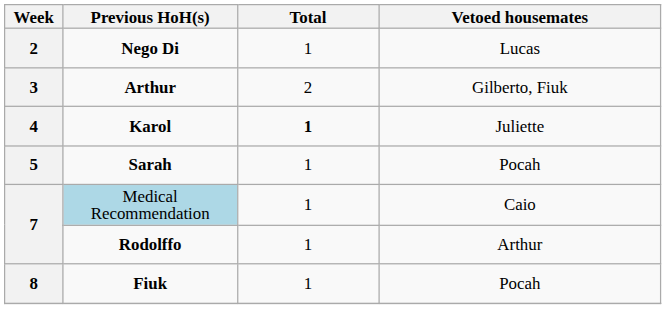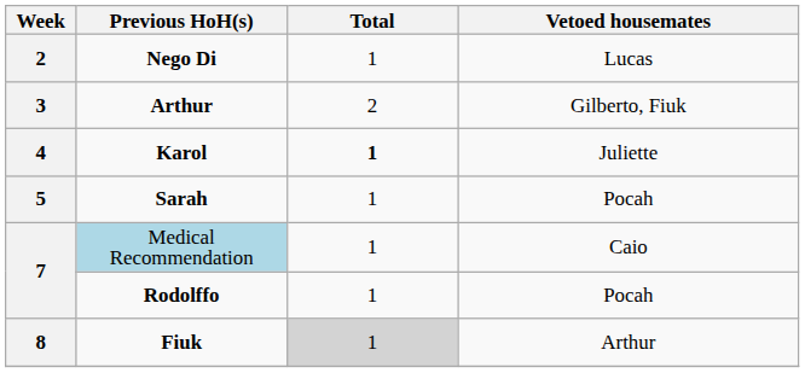Rodolffo | Vetoed housemates: Arthur -> Pocah
Fiuk | Total: no background -> lightgrey background
Fiuk | Vetoed housemates: Pocah -> Arthur
